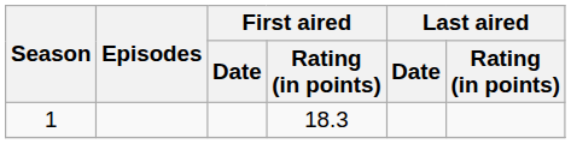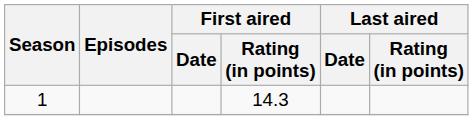1 | First aired / Rating (in points): 18.3 -> 14.3
